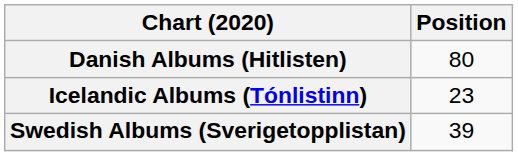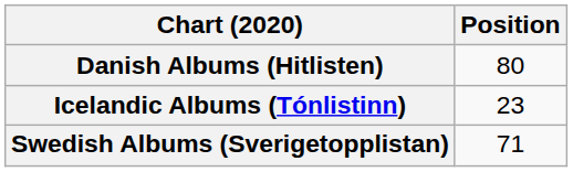Swedish Albums (Sverigetopplistan) | Position: 39 -> 71
